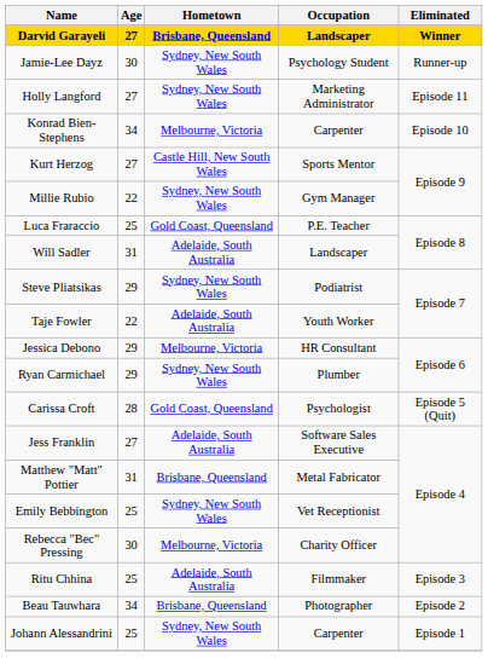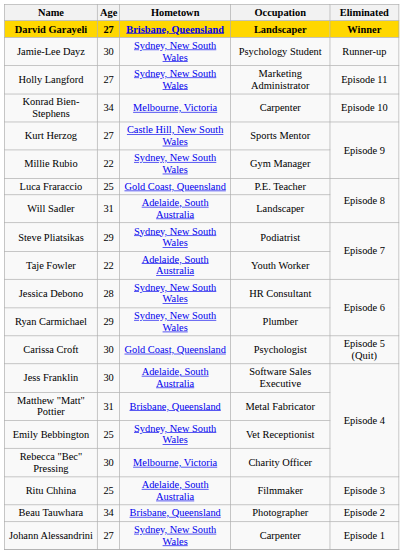Jessica Debono | Age: 29 -> 28
Jessica Debono | Hometown: Melbourne, Victoria -> Sydney, New South Wales
Carissa Croft | Age: 28 -> 30
Jess Franklin | Age: 27 -> 30
Johann Alessandrini | Age: 25 -> 27
